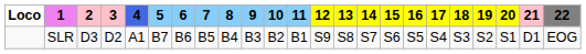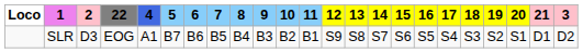columns swapped: 3 <-> 22
